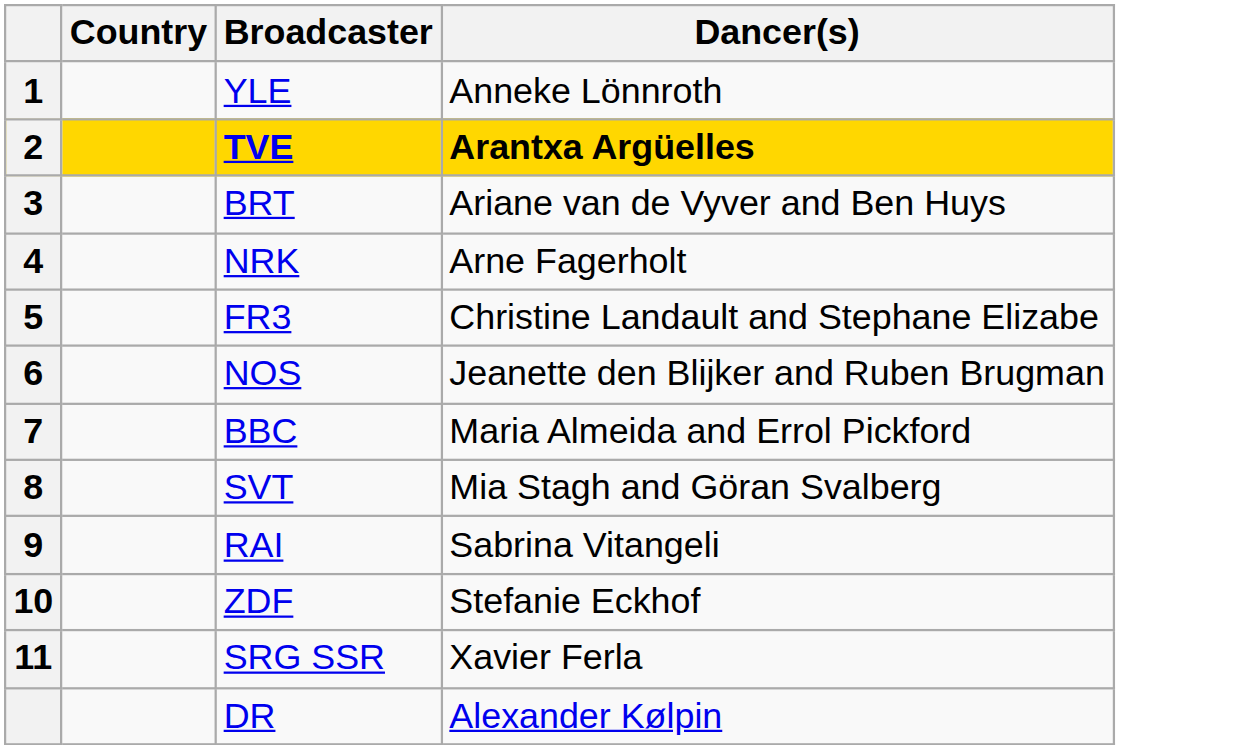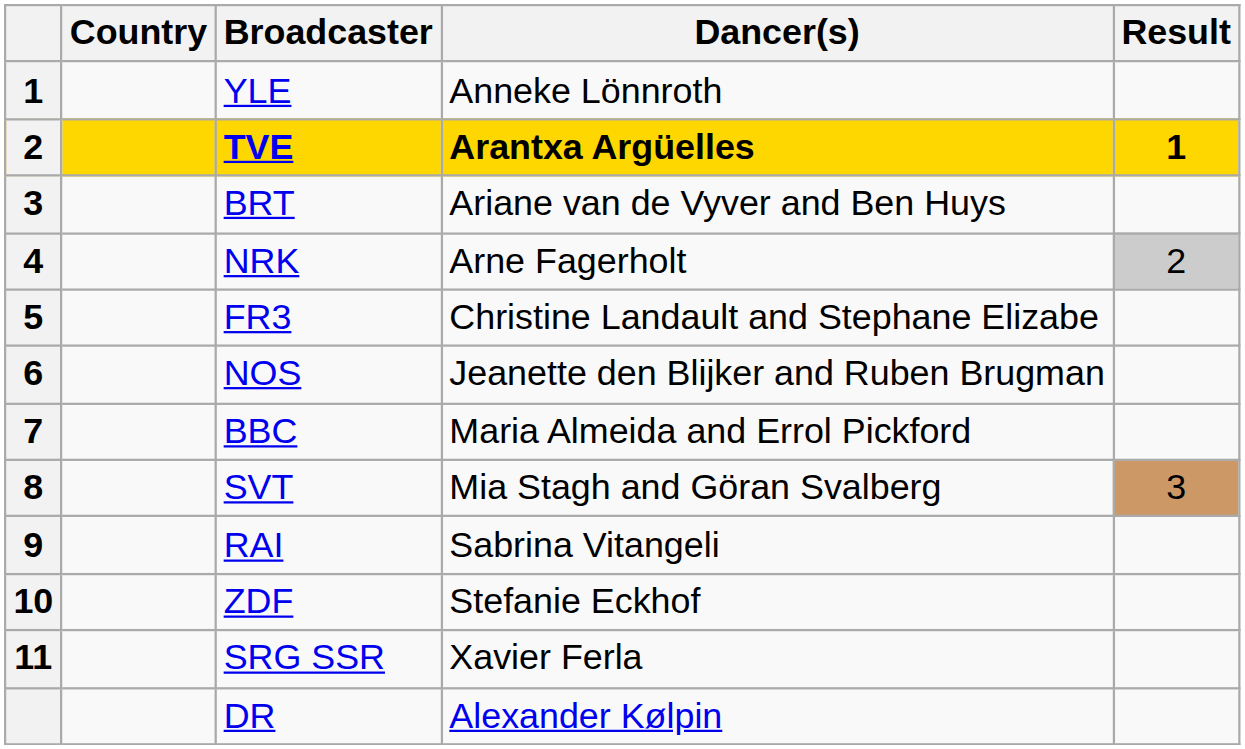+ column: Result | 1 | 2 | 3
